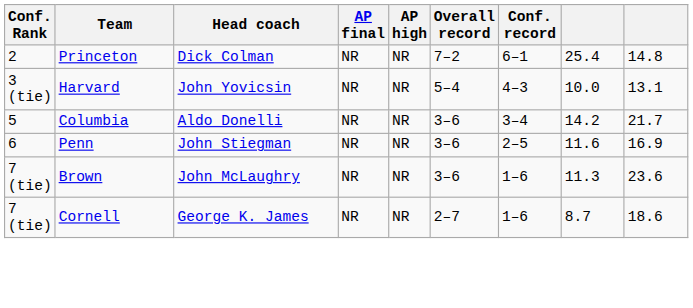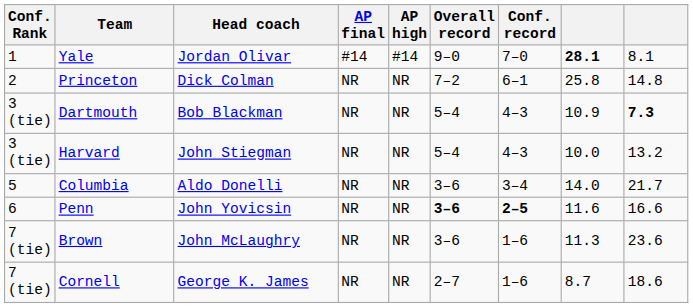+ row: 1 | Yale | Jordan Olivar | #14 | #14 | 9–0 | 7–0 | 28.1 | 8.1
Princeton | column 8: 25.4 -> 25.8
+ row: 3 (tie) | Dartmouth | Bob Blackman | NR | NR | 5–4 | 4–3 | 10.9 | 7.3
Harvard | Head coach: John Yovicsin -> John Stiegman
Harvard | column 9: 13.1 -> 13.2
Columbia | column 8: 14.2 -> 14.0
Penn | Head coach: John Stiegman -> John Yovicsin
Penn | Overall record: normal -> bold
Penn | Conf. record: normal -> bold
Penn | column 9: 16.9 -> 16.6
